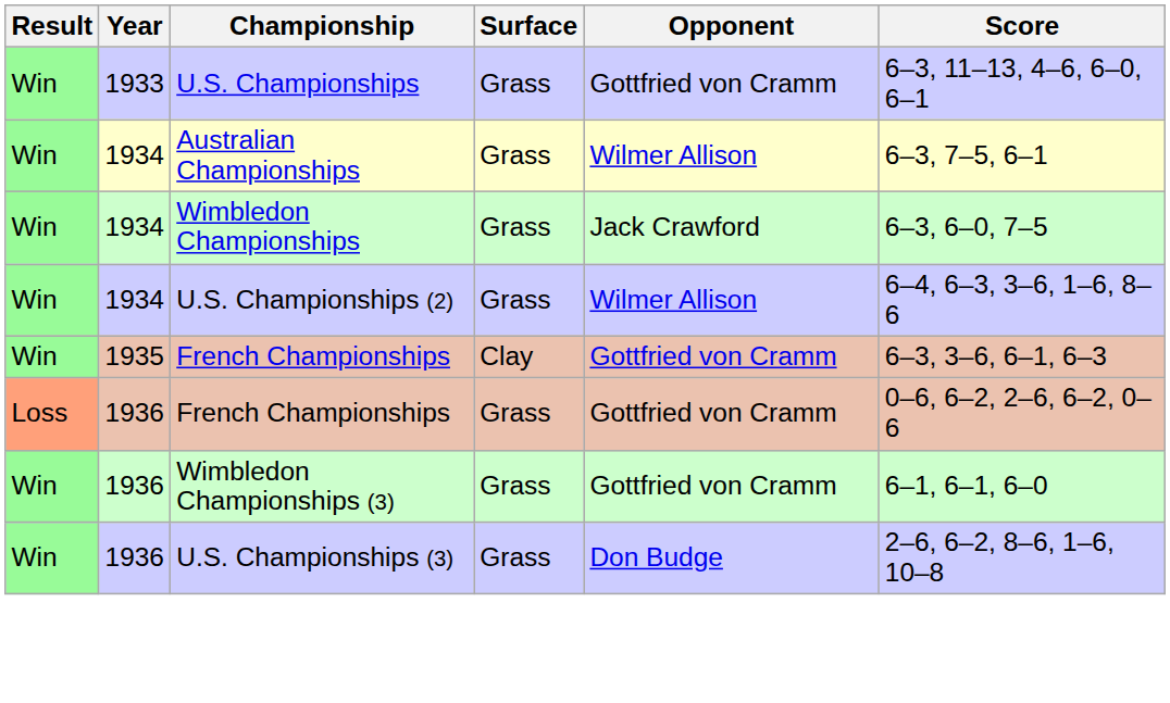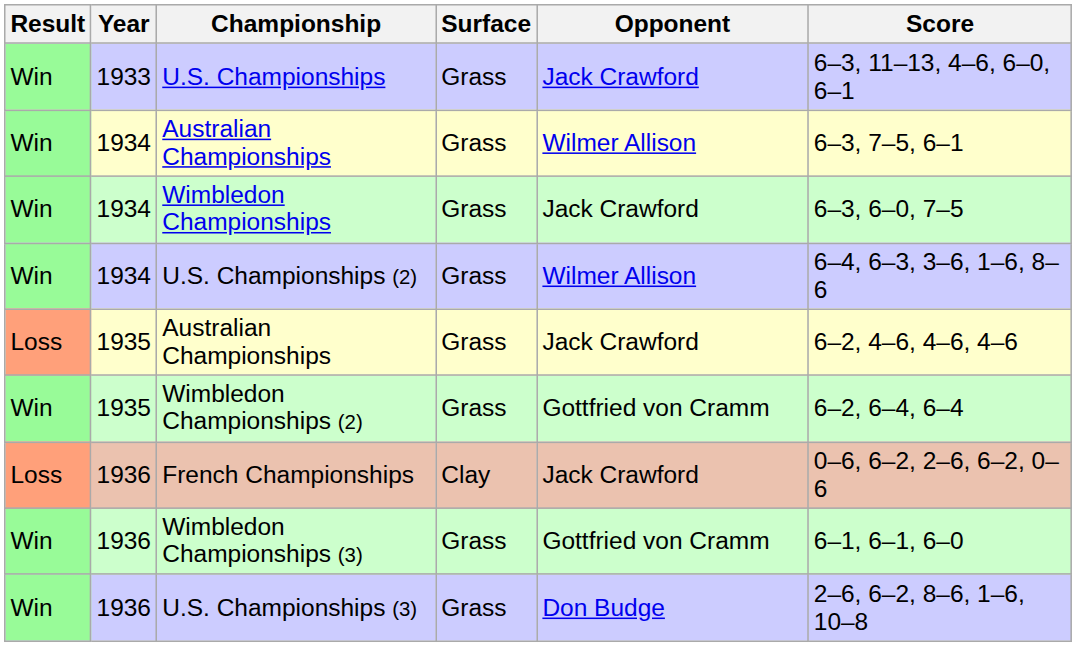U.S. Championships | Opponent: Gottfried von Cramm -> Jack Crawford
+ row: Loss | 1935 | Australian Championships | Grass | Jack Crawford | 6–2, 4–6, 4–6, 4–6
- row: Win | 1935 | French Championships | Clay | Gottfried von Cramm | 6–3, 3–6, 6–1, 6–3
+ row: Win | 1935 | Wimbledon Championships (2) | Grass | Gottfried von Cramm | 6–2, 6–4, 6–4
1936 / French Championships | Surface: Grass -> Clay
1936 / French Championships | Opponent: Gottfried von Cramm -> Jack Crawford
